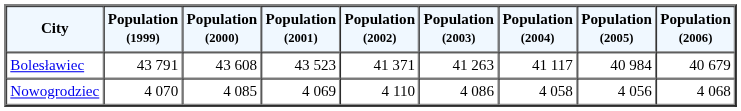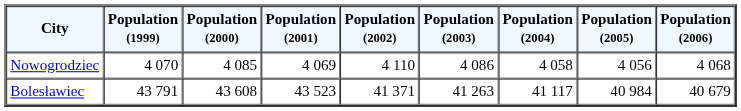rows swapped: Bolesławiec <-> Nowogrodziec
